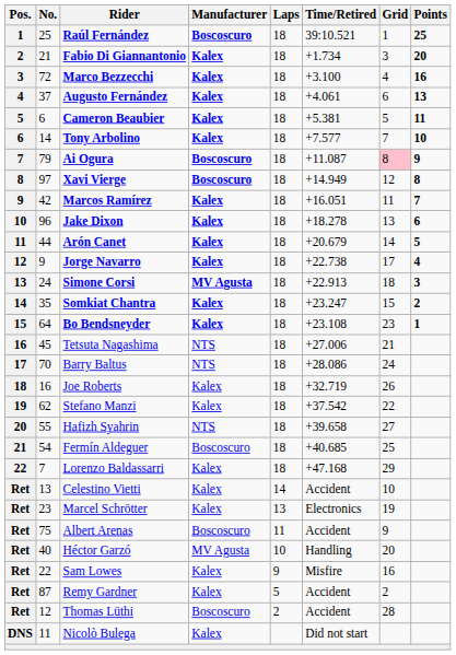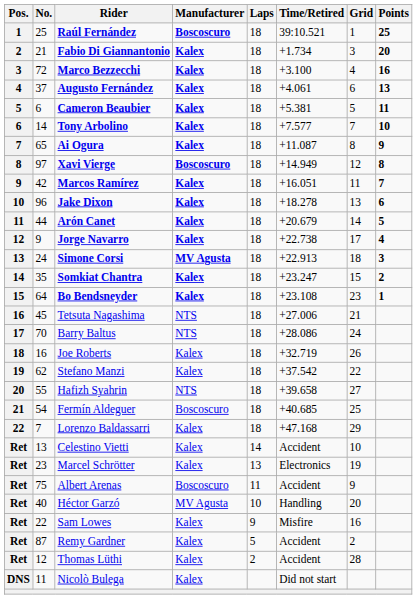Ai Ogura | No.: 79 -> 65
Ai Ogura | Manufacturer: Boscoscuro -> Kalex
Ai Ogura | Grid: pink background -> no background
Thomas Lüthi | Manufacturer: Boscoscuro -> Kalex
